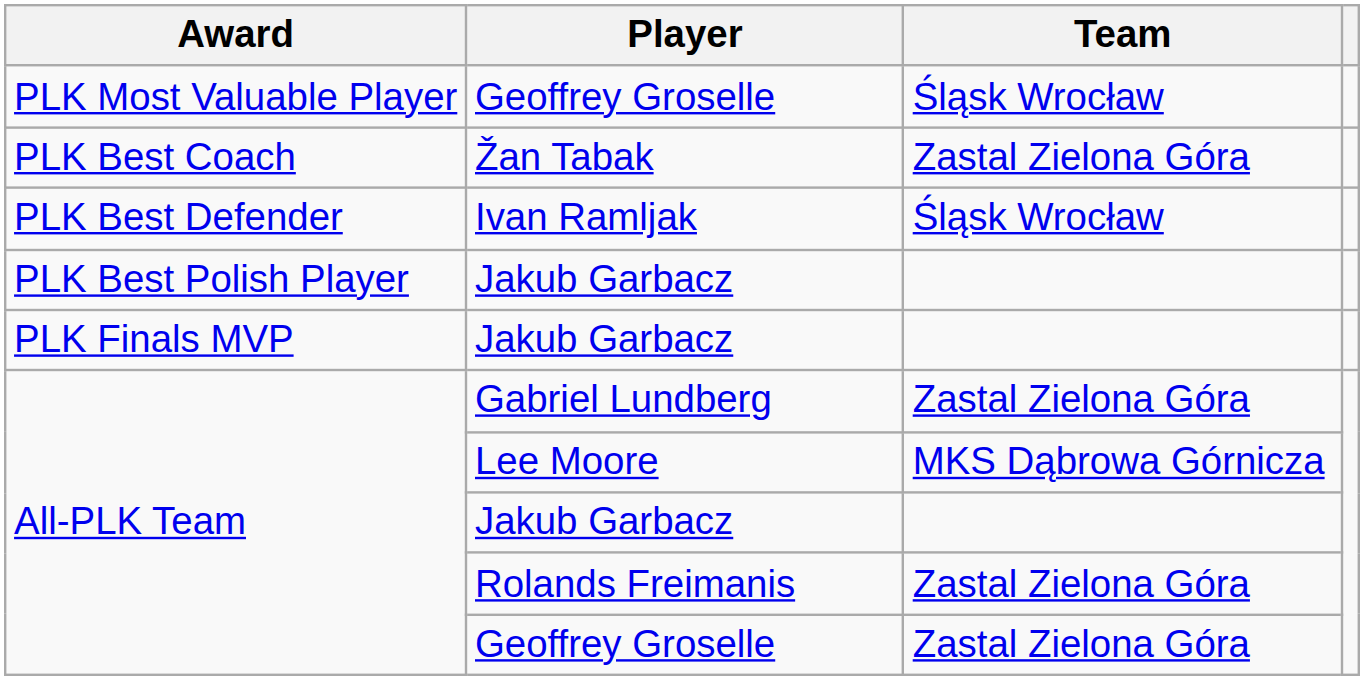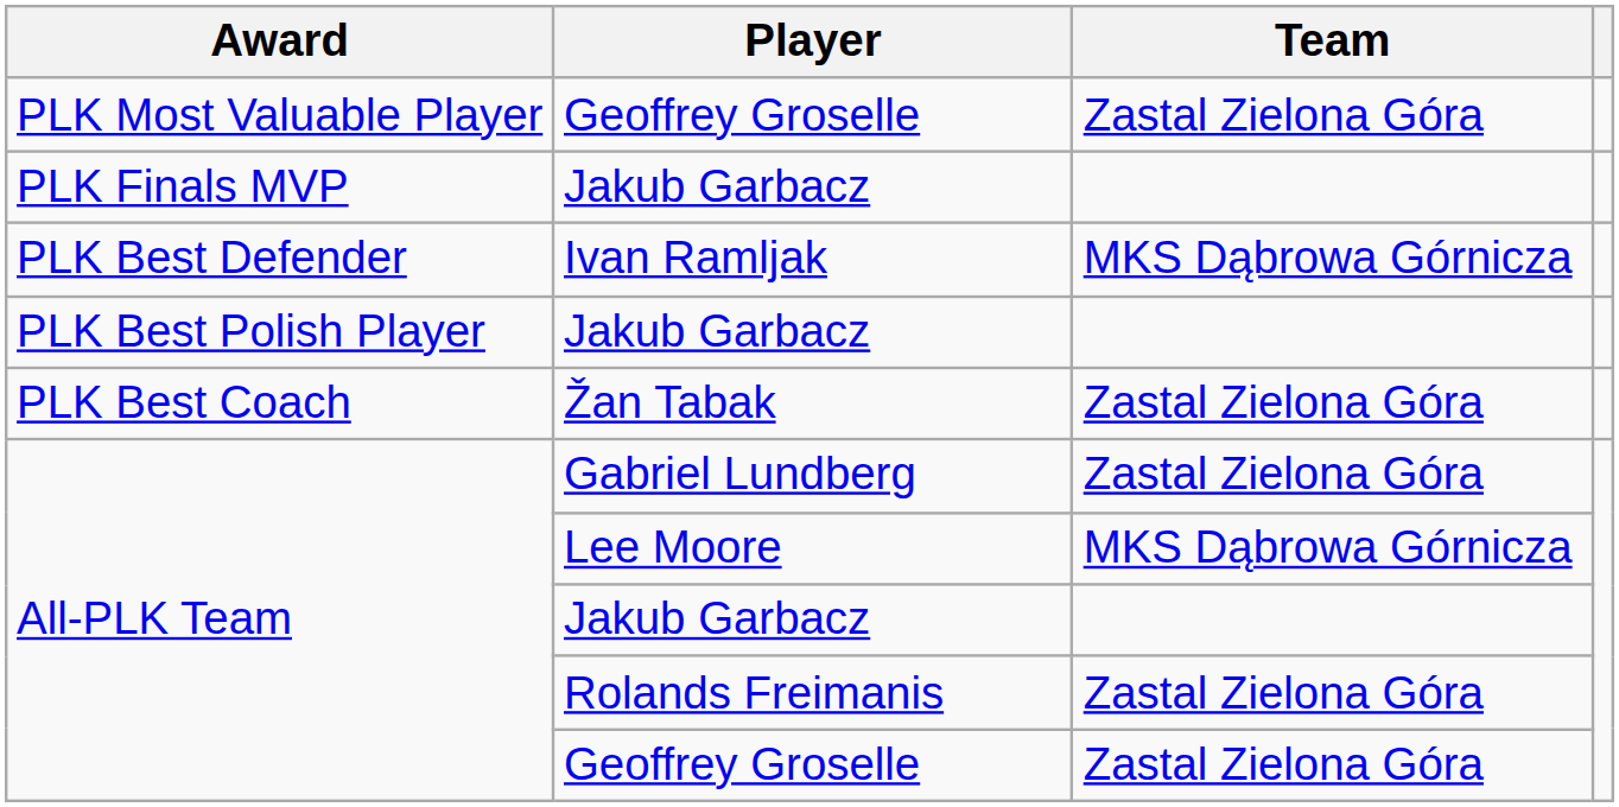PLK Most Valuable Player / Geoffrey Groselle | Team: Śląsk Wrocław -> Zastal Zielona Góra
rows swapped: PLK Finals MVP / Jakub Garbacz <-> Žan Tabak
Ivan Ramljak | Team: Śląsk Wrocław -> MKS Dąbrowa Górnicza
